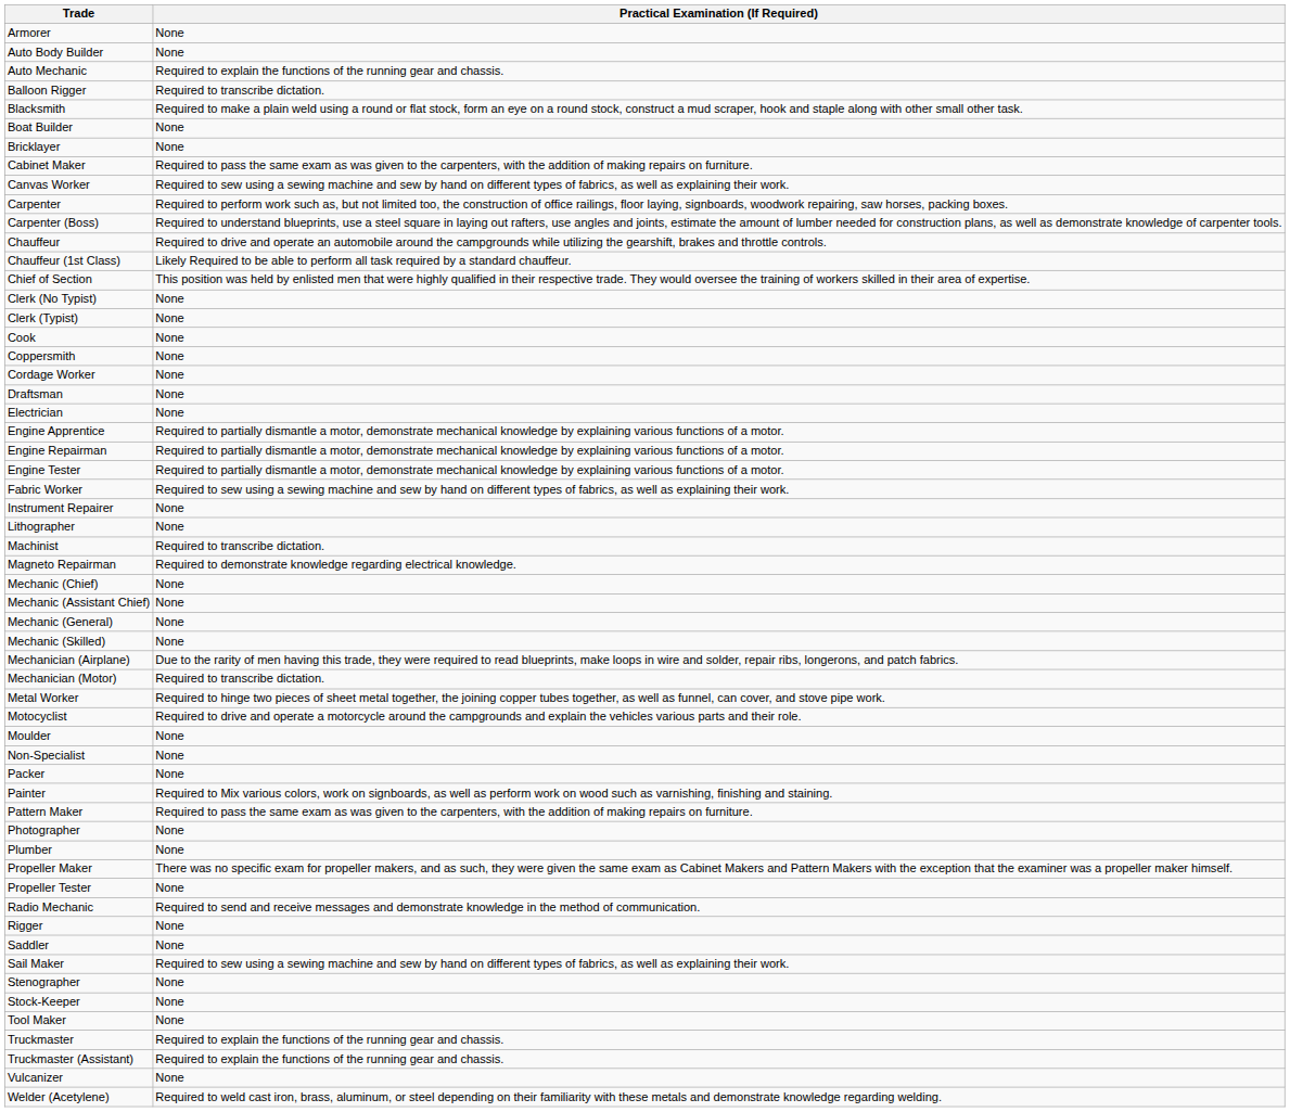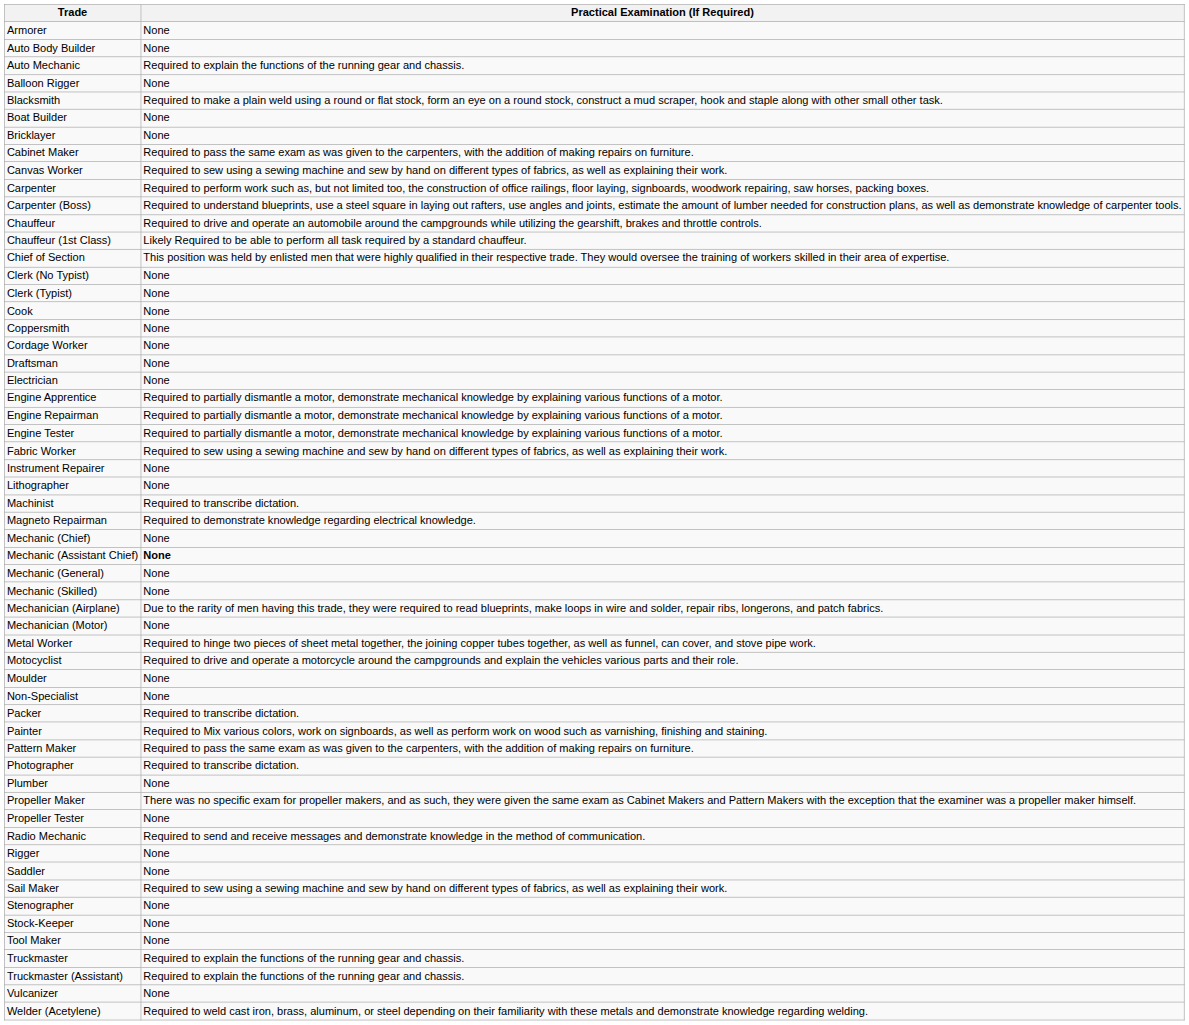Balloon Rigger | Practical Examination (If Required): Required to transcribe dictation. -> None
Mechanic (Assistant Chief) | Practical Examination (If Required): normal -> bold
Mechanician (Motor) | Practical Examination (If Required): Required to transcribe dictation. -> None
Packer | Practical Examination (If Required): None -> Required to transcribe dictation.
Photographer | Practical Examination (If Required): None -> Required to transcribe dictation.
